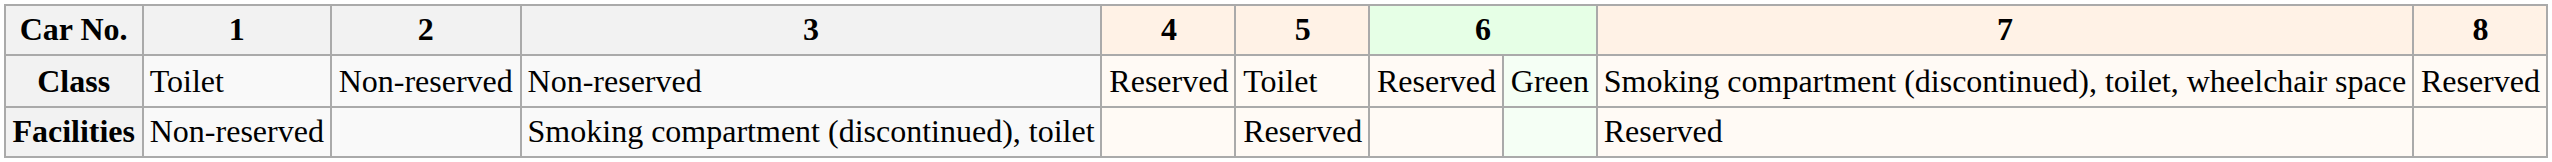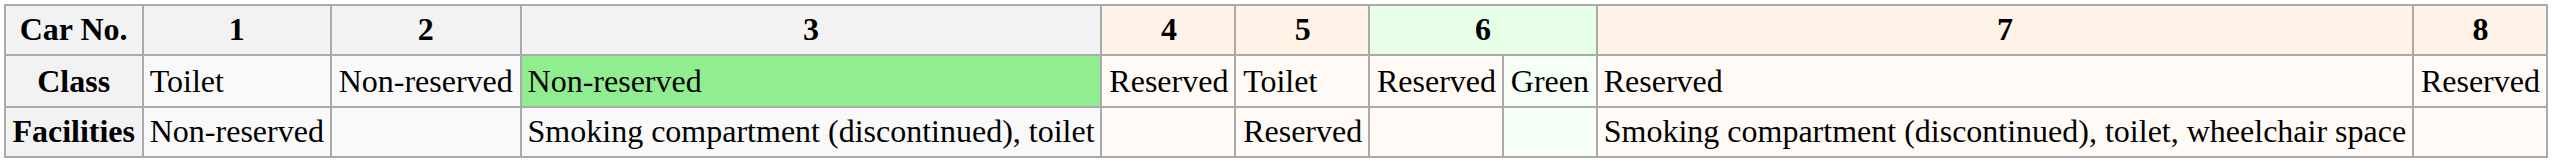Class | 3: no background -> lightgreen background
Class | 7: Smoking compartment (discontinued), toilet, wheelchair space -> Reserved
Facilities | 7: Reserved -> Smoking compartment (discontinued), toilet, wheelchair space
